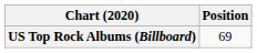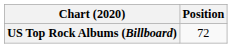US Top Rock Albums (Billboard) | Position: 69 -> 72
